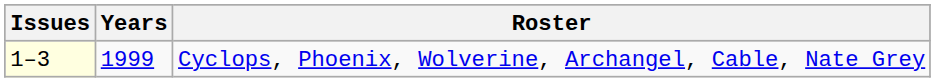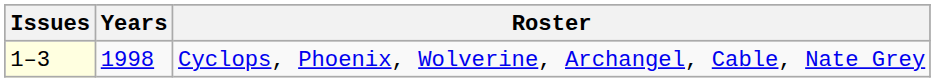Cyclops, Phoenix, Wolverine, Archangel, Cable, Nate Grey | Years: 1999 -> 1998
